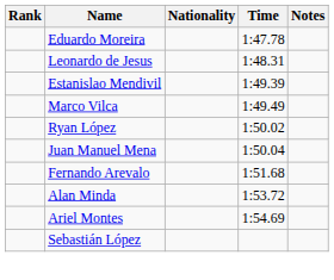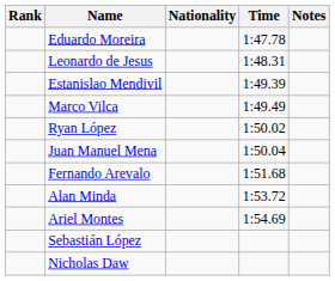+ row: Nicholas Daw
